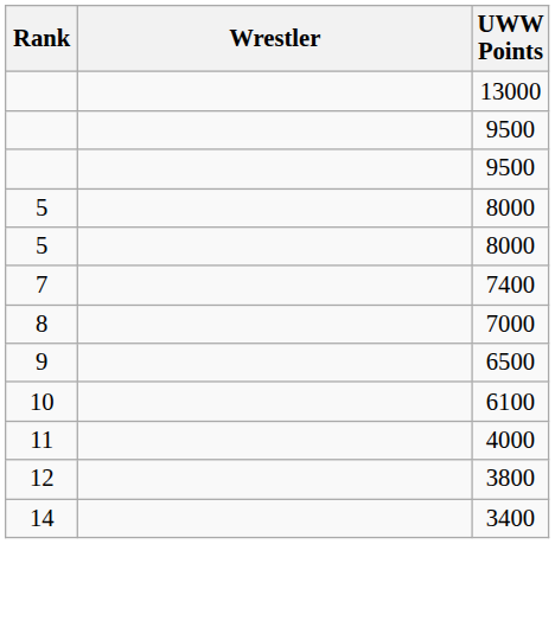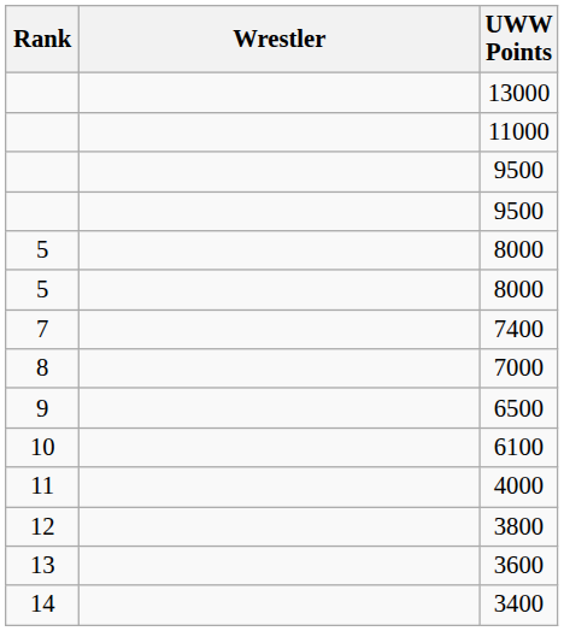+ row: 11000
+ row: 13 | 3600
